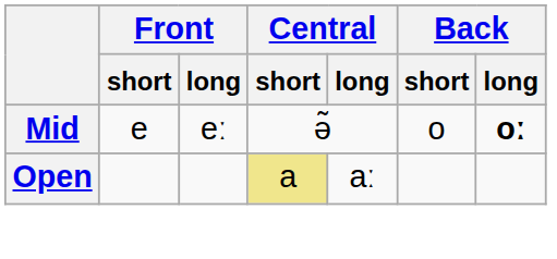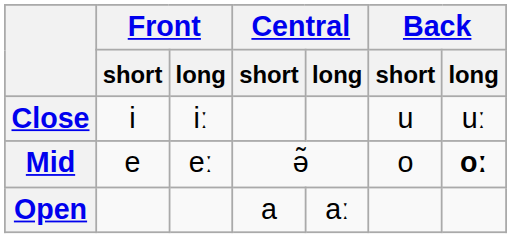+ row: Close | i | iː | u | uː
Open | Central / short: khaki background -> no background
